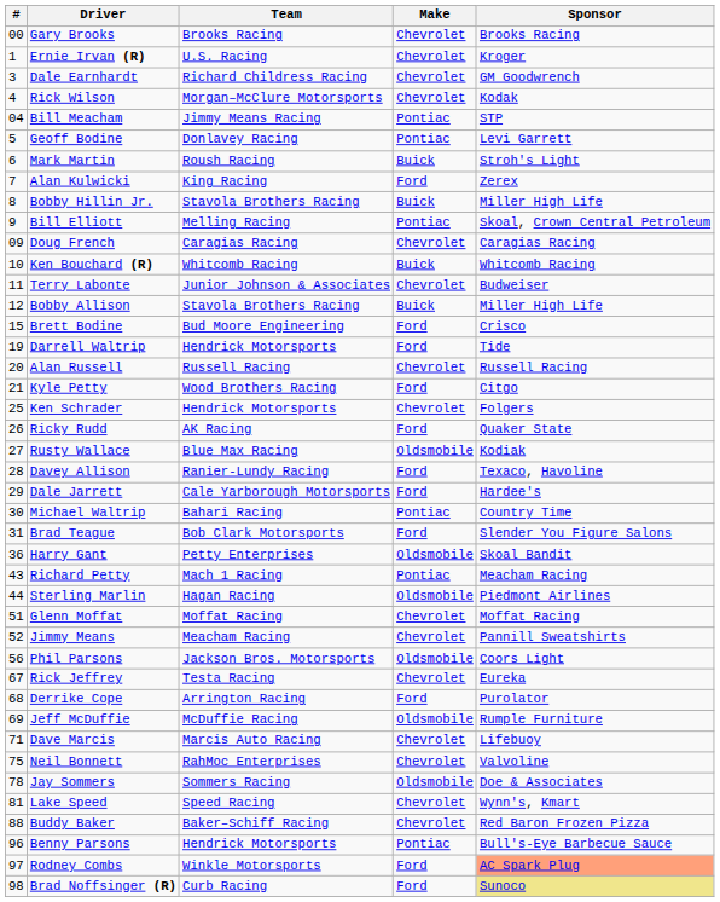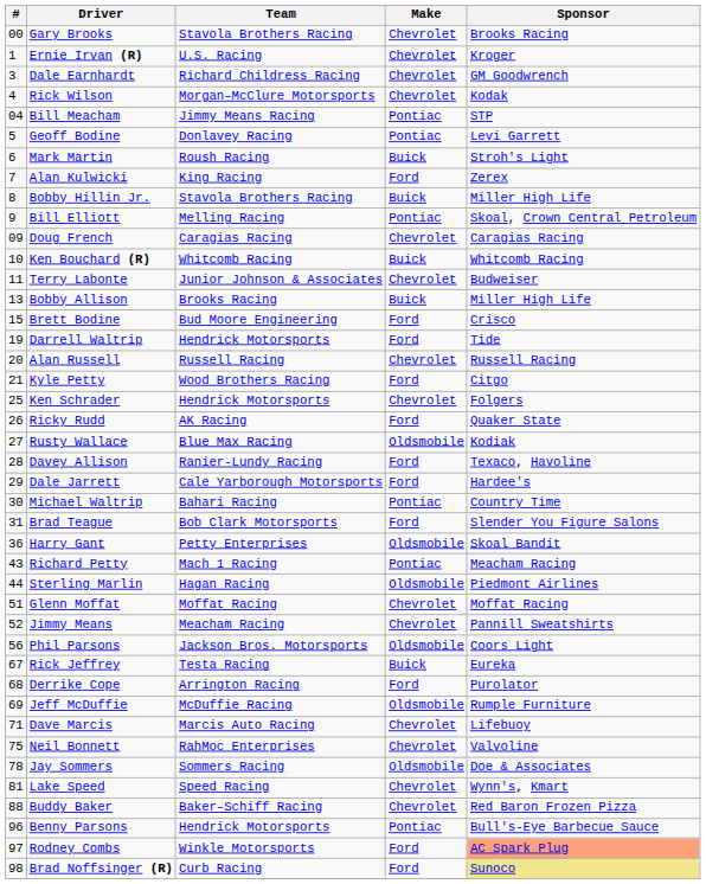Gary Brooks | Team: Brooks Racing -> Stavola Brothers Racing
Bobby Allison | #: 12 -> 13
Bobby Allison | Team: Stavola Brothers Racing -> Brooks Racing
Rick Jeffrey | Make: Chevrolet -> Buick
